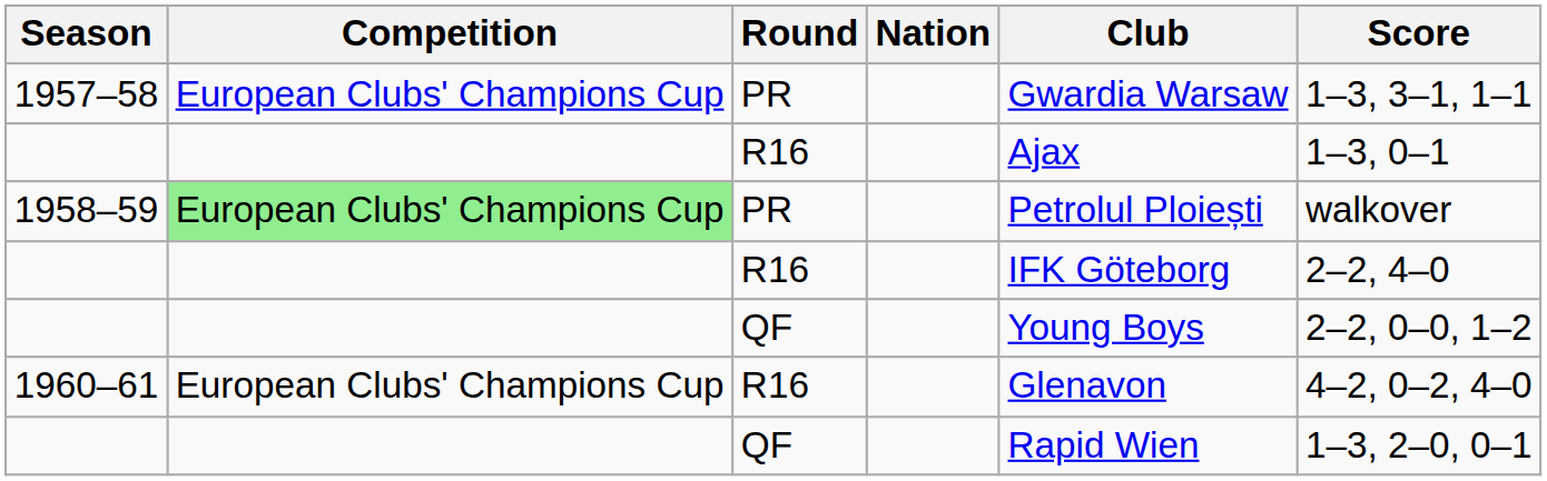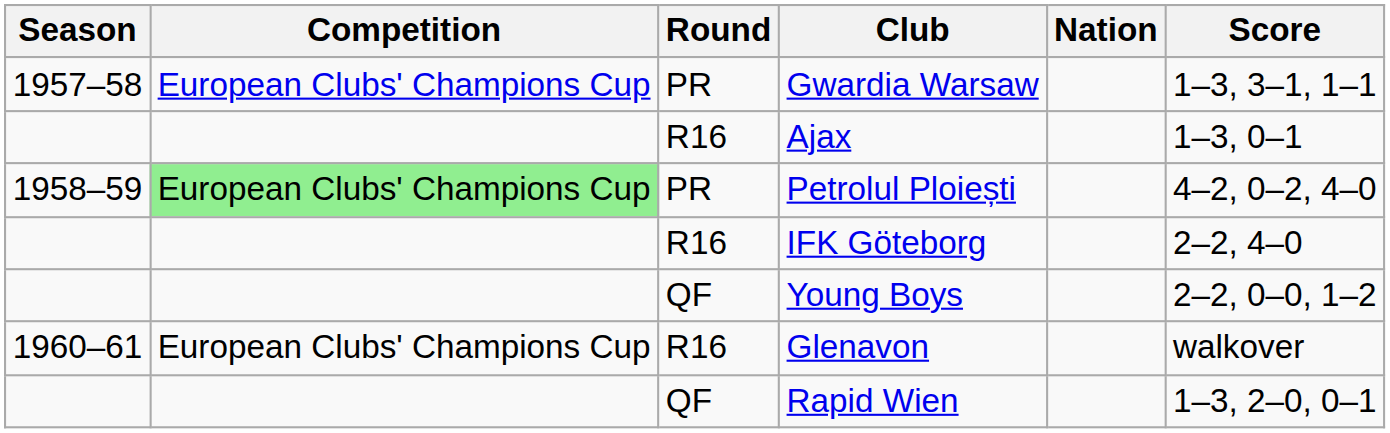columns swapped: Nation <-> Club
1958–59 | Score: walkover -> 4–2, 0–2, 4–0
1960–61 | Score: 4–2, 0–2, 4–0 -> walkover
